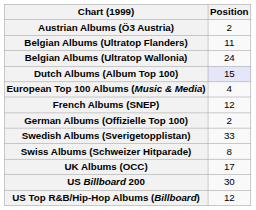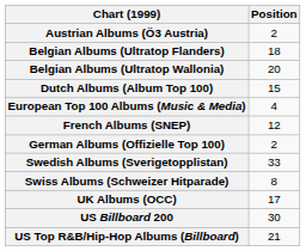Belgian Albums (Ultratop Flanders) | Position: 11 -> 18
Belgian Albums (Ultratop Wallonia) | Position: 24 -> 20
Dutch Albums (Album Top 100) | Position: lavender background -> no background
US Top R&B/Hip-Hop Albums (Billboard) | Position: 12 -> 21
